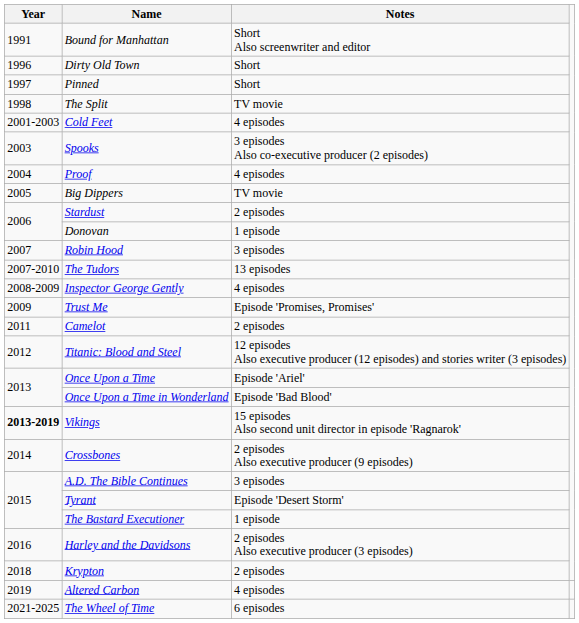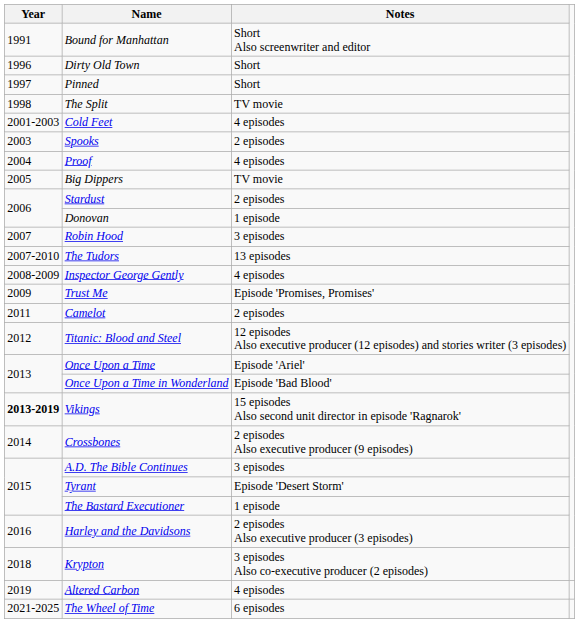Spooks | Notes: 3 episodes Also co-executive producer (2 episodes) -> 2 episodes
Krypton | Notes: 2 episodes -> 3 episodes Also co-executive producer (2 episodes)
